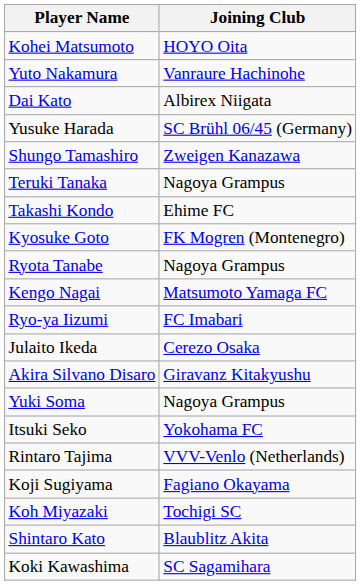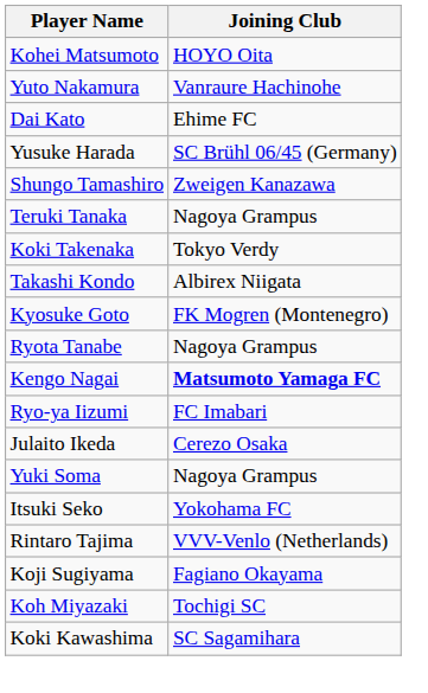Dai Kato | Joining Club: Albirex Niigata -> Ehime FC
+ row: Koki Takenaka | Tokyo Verdy
Takashi Kondo | Joining Club: Ehime FC -> Albirex Niigata
Kengo Nagai | Joining Club: normal -> bold
- row: Akira Silvano Disaro | Giravanz Kitakyushu
- row: Shintaro Kato | Blaublitz Akita
